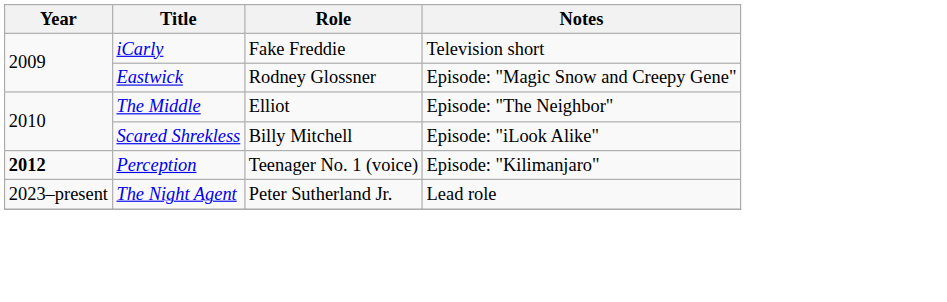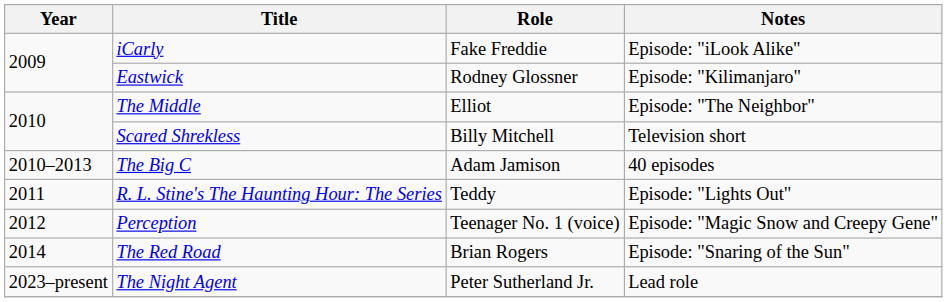iCarly | Notes: Television short -> Episode: "iLook Alike"
Eastwick | Notes: Episode: "Magic Snow and Creepy Gene" -> Episode: "Kilimanjaro"
Scared Shrekless | Notes: Episode: "iLook Alike" -> Television short
+ row: 2010–2013 | The Big C | Adam Jamison | 40 episodes
+ row: 2011 | R. L. Stine's The Haunting Hour: The Series | Teddy | Episode: "Lights Out"
Perception | Year: bold -> normal
Perception | Notes: Episode: "Kilimanjaro" -> Episode: "Magic Snow and Creepy Gene"
+ row: 2014 | The Red Road | Brian Rogers | Episode: "Snaring of the Sun"
